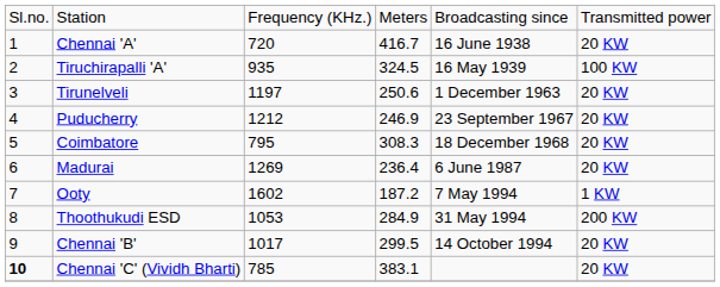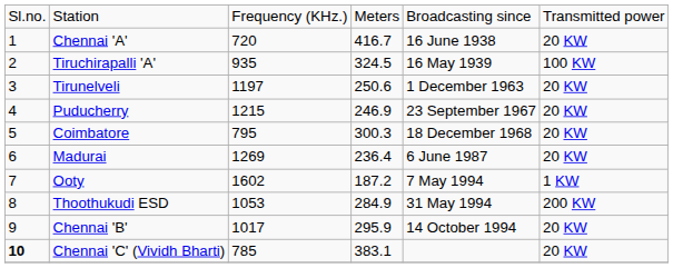Puducherry | column 3: 1212 -> 1215
Coimbatore | column 4: 308.3 -> 300.3
Chennai 'B' | column 4: 299.5 -> 295.9
